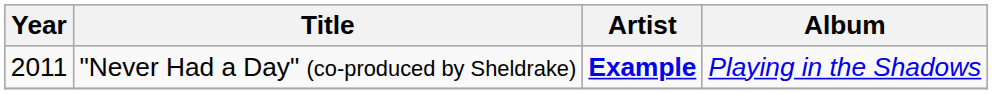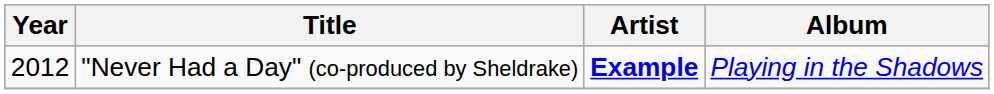"Never Had a Day" (co-produced by Sheldrake) | Year: 2011 -> 2012
